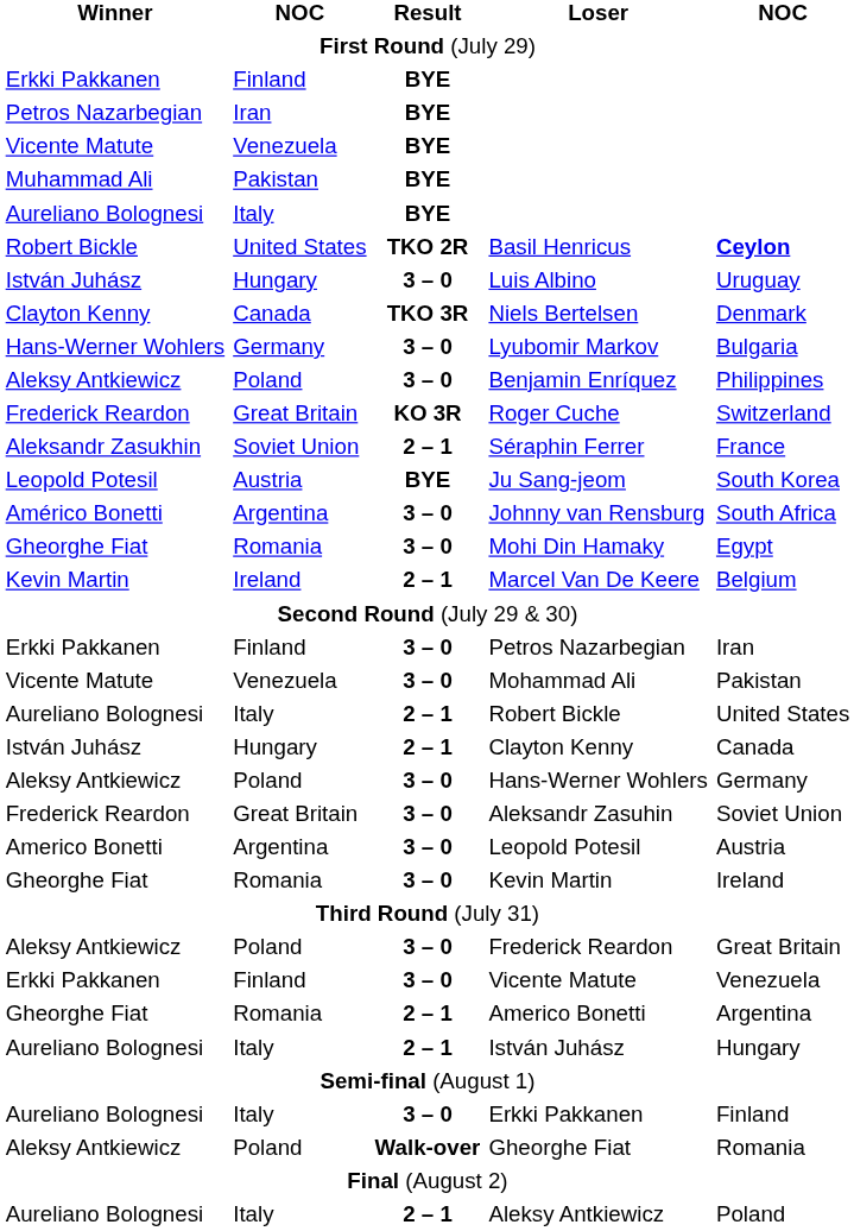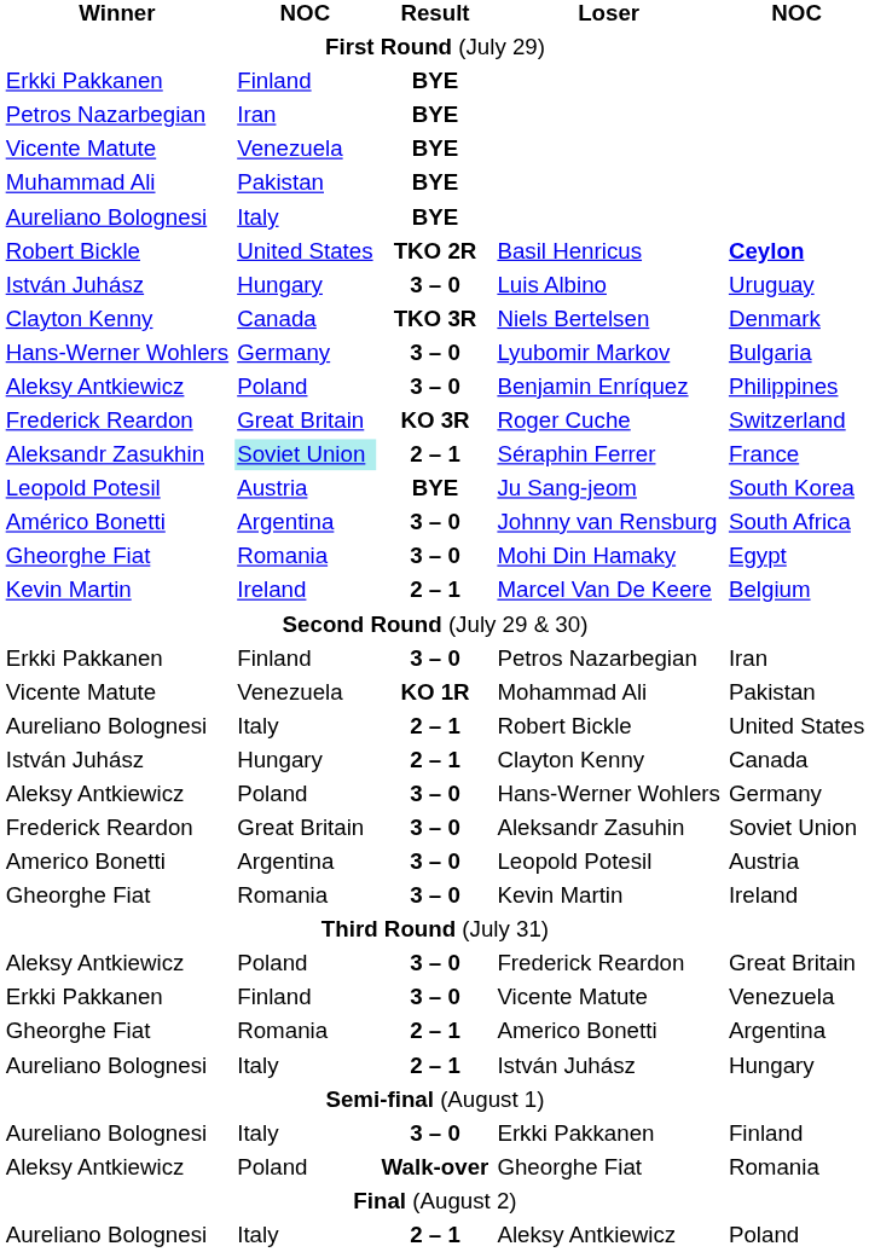Séraphin Ferrer | column 2: no background -> paleturquoise background
Mohammad Ali | Result: 3 – 0 -> KO 1R
